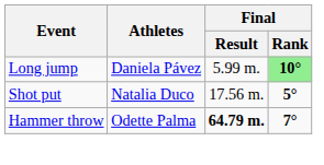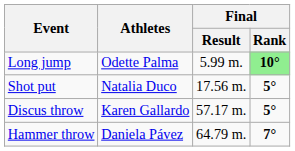Long jump | Athletes: Daniela Pávez -> Odette Palma
+ row: Discus throw | Karen Gallardo | 57.17 m. | 5°
Hammer throw | Athletes: Odette Palma -> Daniela Pávez
Hammer throw | Final / Result: bold -> normal
